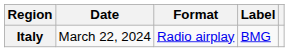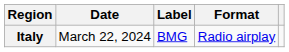columns swapped: Format <-> Label
